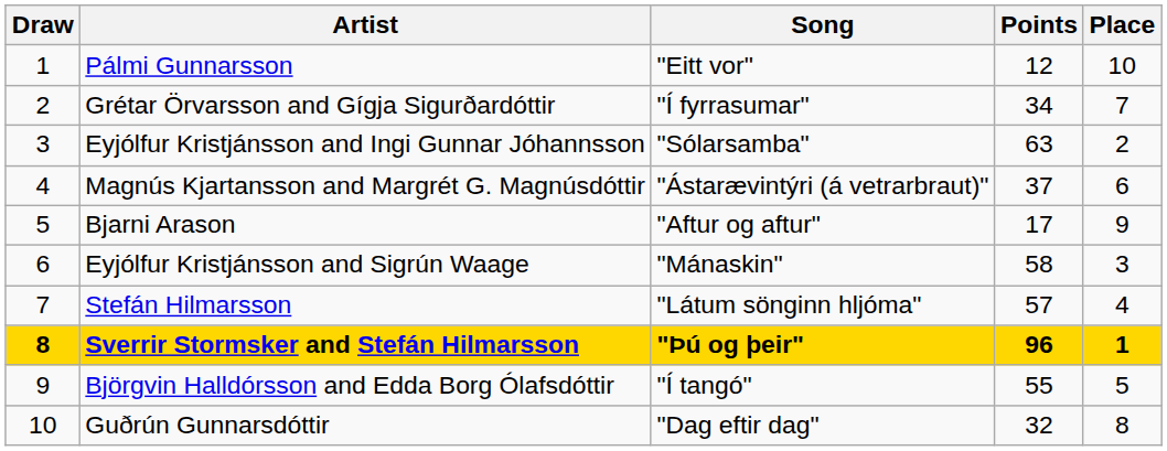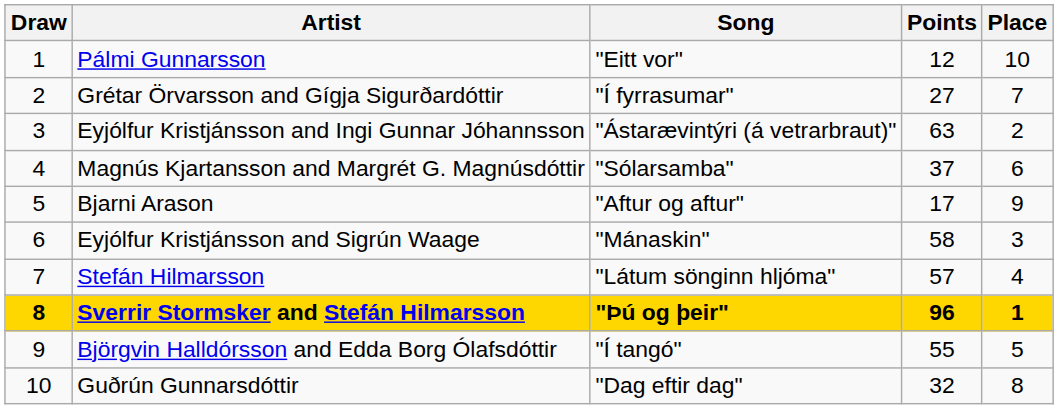Grétar Örvarsson and Gígja Sigurðardóttir | Points: 34 -> 27
Eyjólfur Kristjánsson and Ingi Gunnar Jóhannsson | Song: "Sólarsamba" -> "Ástarævintýri (á vetrarbraut)"
Magnús Kjartansson and Margrét G. Magnúsdóttir | Song: "Ástarævintýri (á vetrarbraut)" -> "Sólarsamba"
